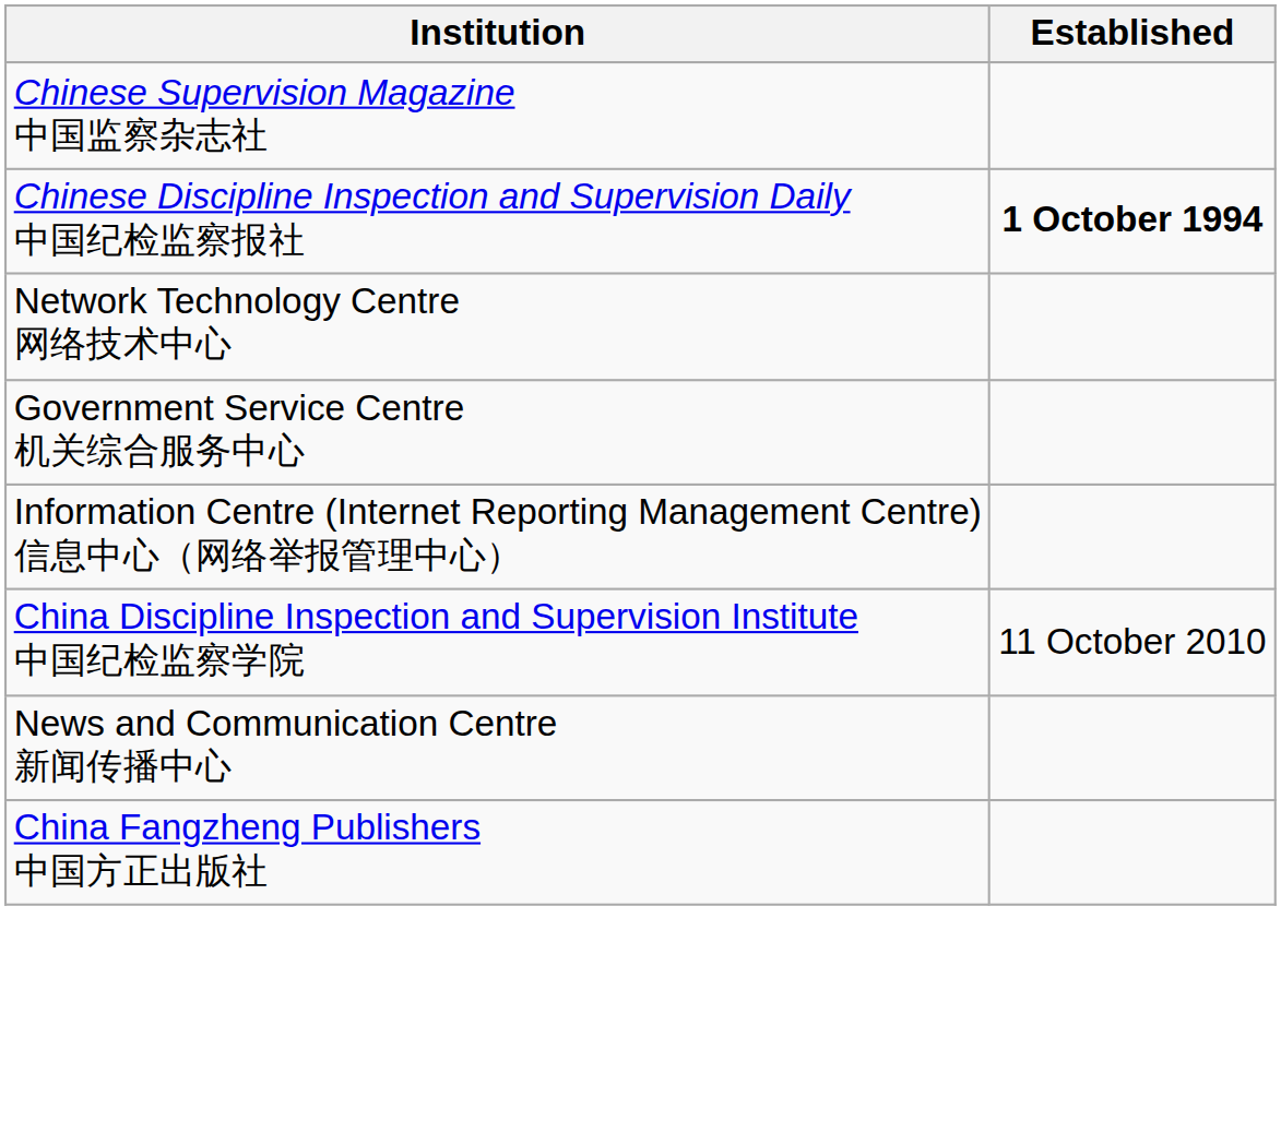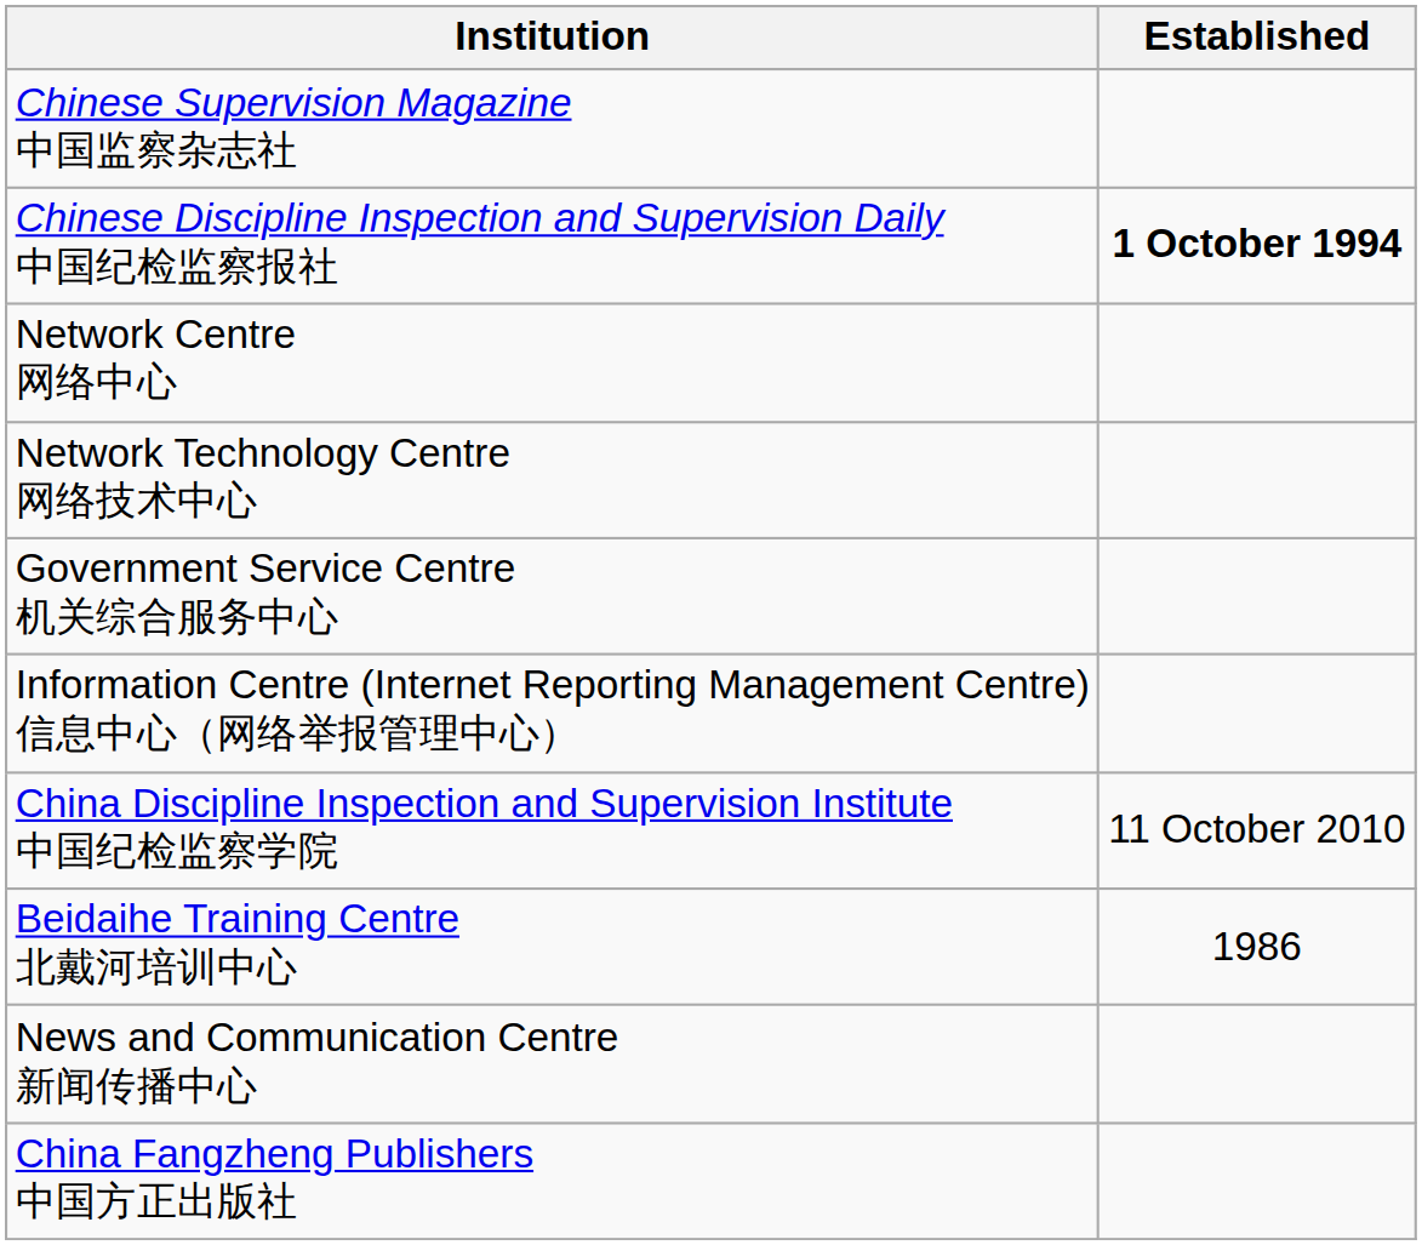+ row: Network Centre 网络中心
+ row: Beidaihe Training Centre 北戴河培训中心 | 1986
